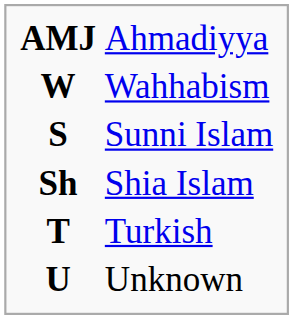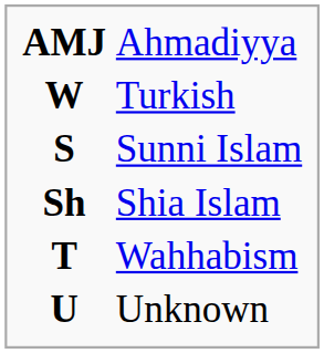W | column 2: Wahhabism -> Turkish
T | column 2: Turkish -> Wahhabism
